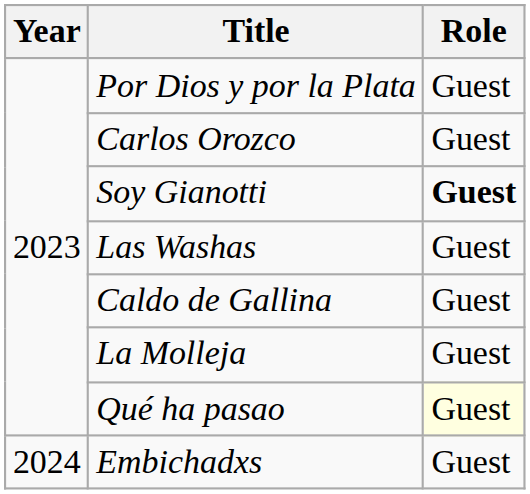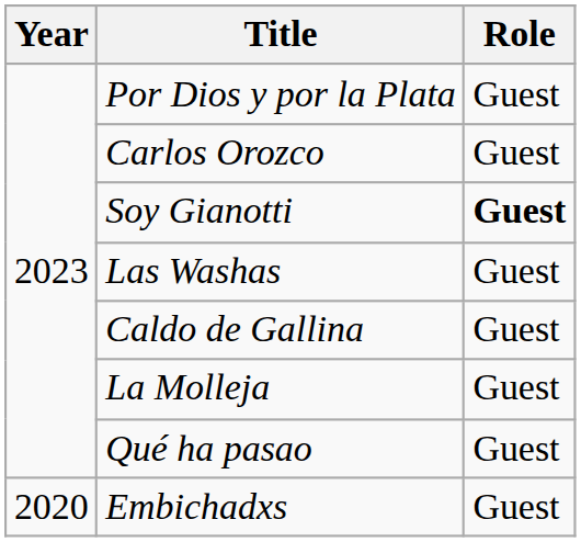Qué ha pasao | Role: lightyellow background -> no background
Embichadxs | Year: 2024 -> 2020
